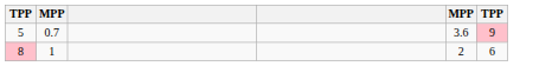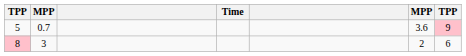+ column: Time
8 | column 2: 1 -> 3
